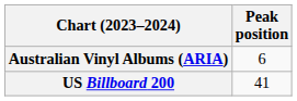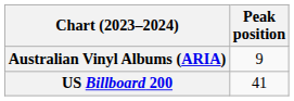Australian Vinyl Albums (ARIA) | Peak position: 6 -> 9
